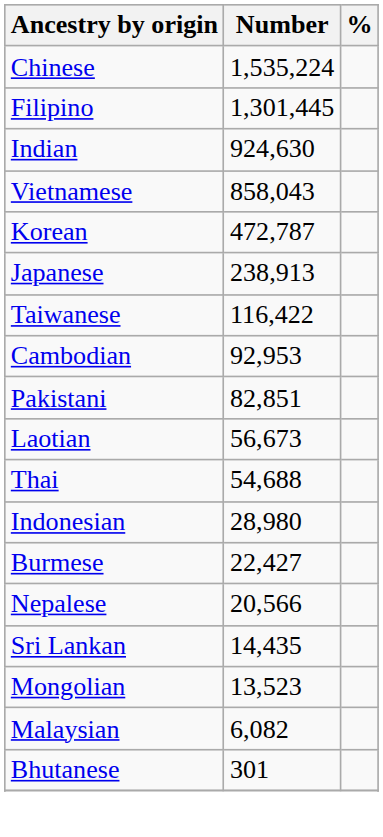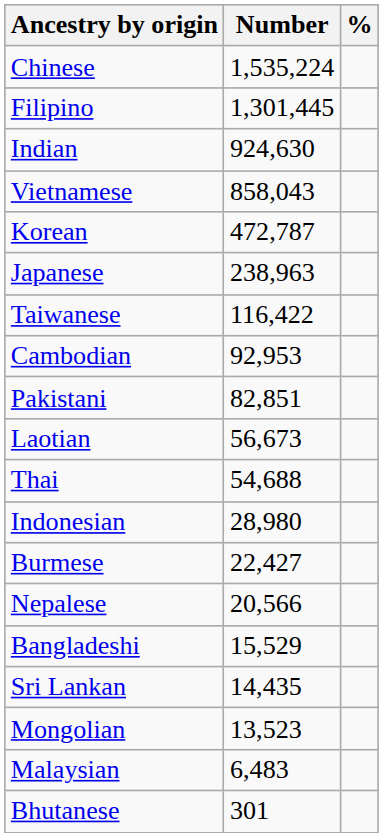Japanese | Number: 238,913 -> 238,963
+ row: Bangladeshi | 15,529
Malaysian | Number: 6,082 -> 6,483
